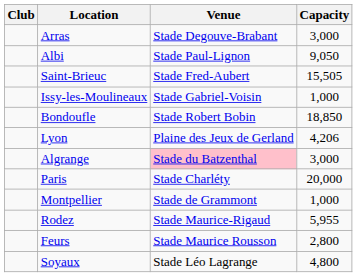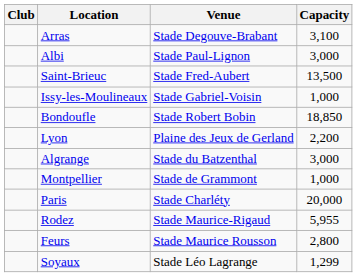Arras | Capacity: 3,000 -> 3,100
Albi | Capacity: 9,050 -> 3,000
Saint-Brieuc | Capacity: 15,505 -> 13,500
Lyon | Capacity: 4,206 -> 2,200
Algrange | Venue: pink background -> no background
rows swapped: Montpellier <-> Paris
Soyaux | Capacity: 4,800 -> 1,299
